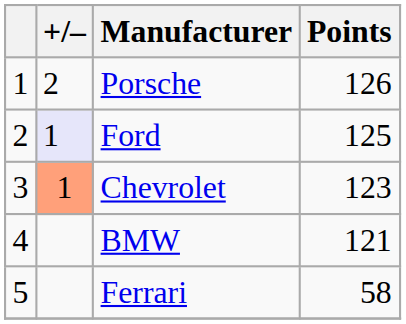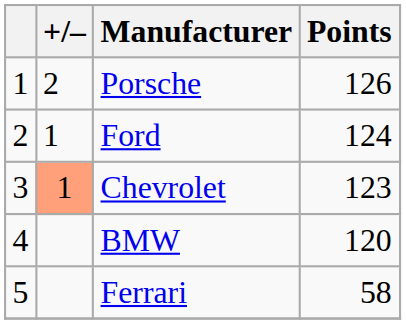Ford | +/–: lavender background -> no background
Ford | Points: 125 -> 124
BMW | Points: 121 -> 120
